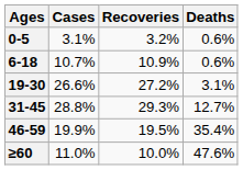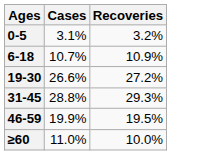- column: Deaths | 0.6% | 0.6% | 3.1% | 12.7% | 35.4% | 47.6%
